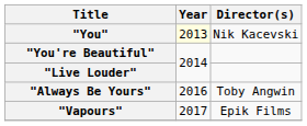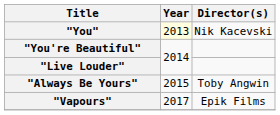"Always Be Yours" | Year: 2016 -> 2015
